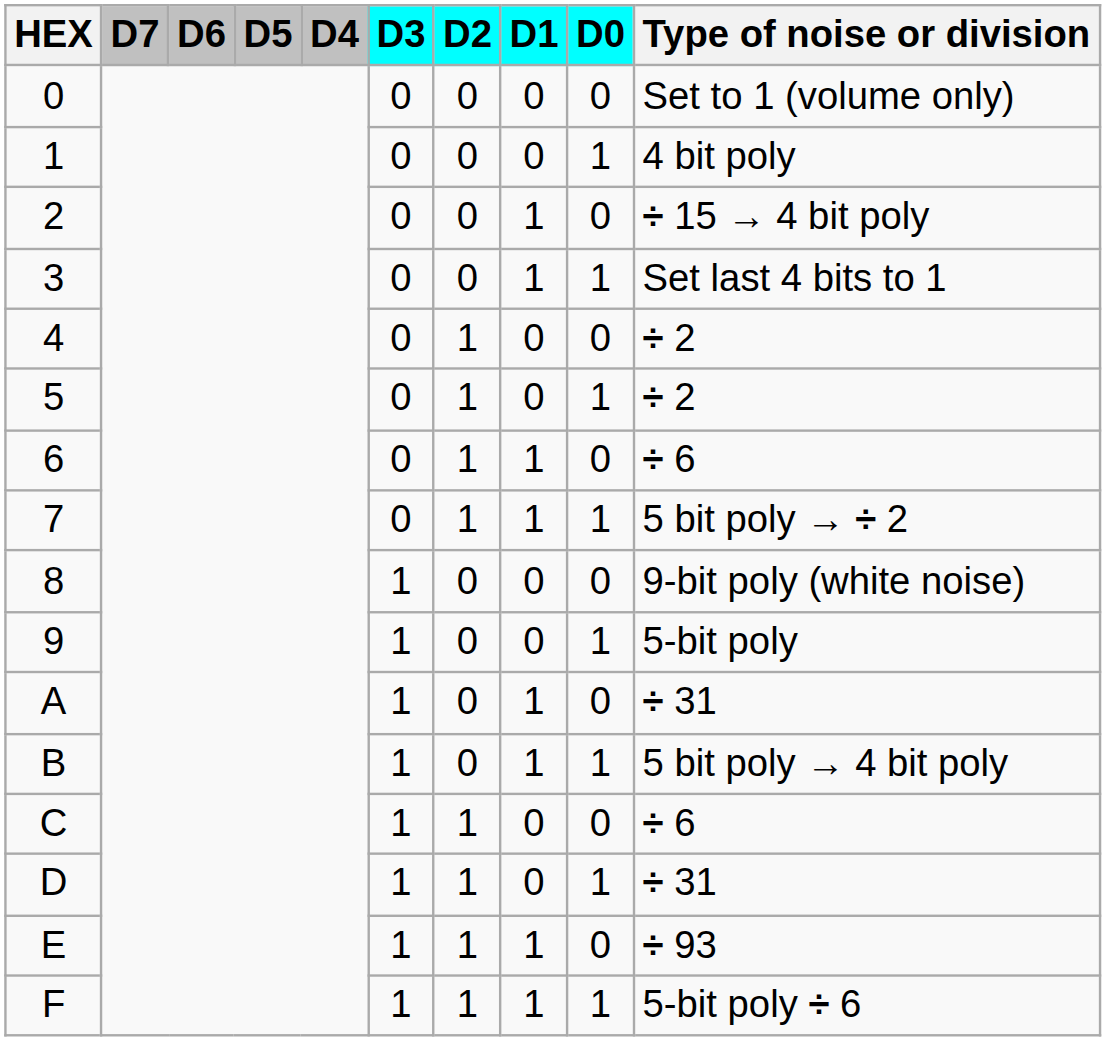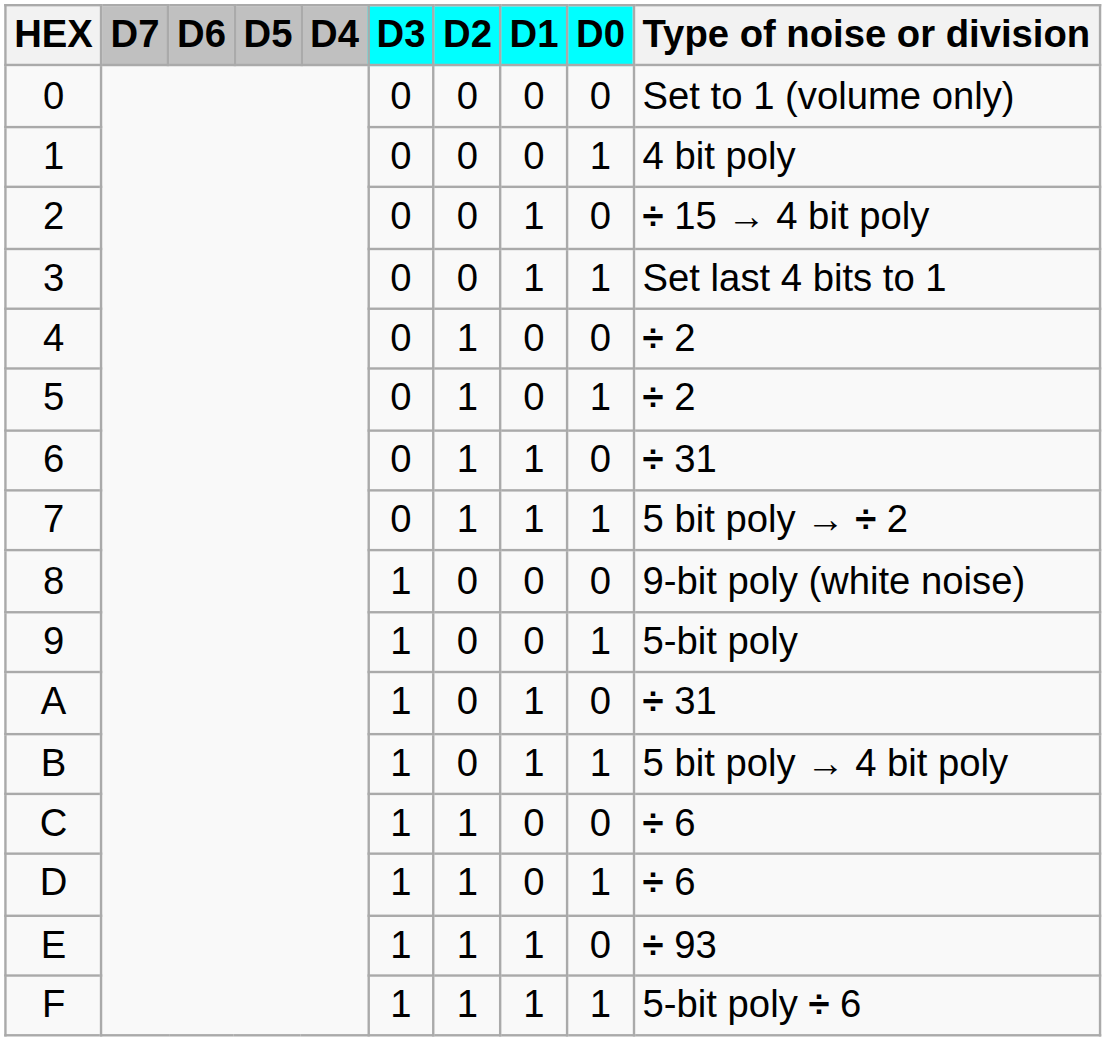6 | Type of noise or division: ÷ 6 -> ÷ 31
D | Type of noise or division: ÷ 31 -> ÷ 6
